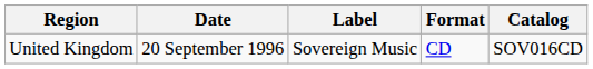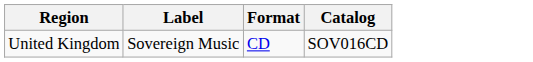- column: Date | 20 September 1996
